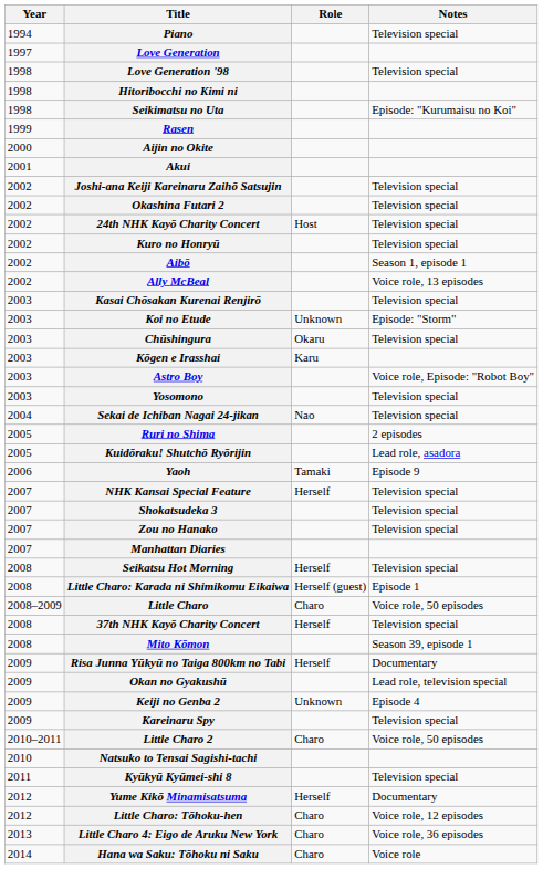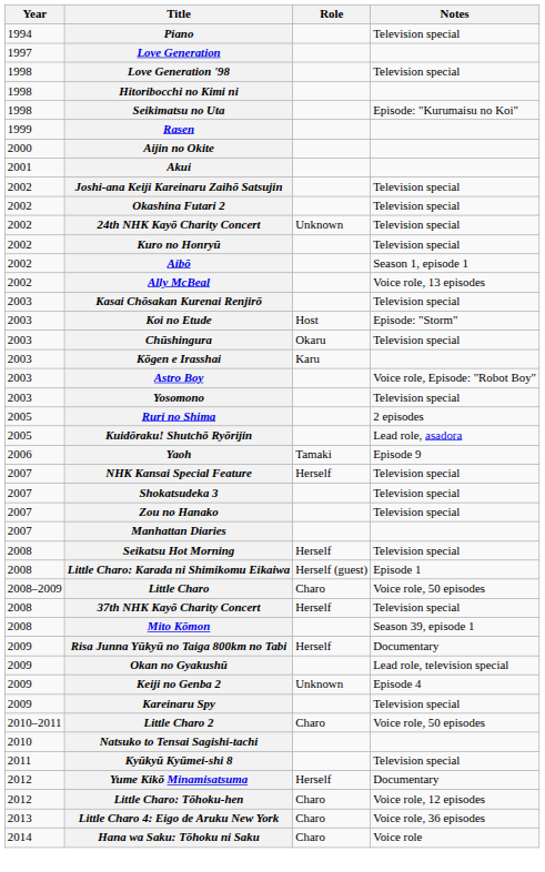24th NHK Kayō Charity Concert | Role: Host -> Unknown
Koi no Etude | Role: Unknown -> Host
- row: 2004 | Sekai de Ichiban Nagai 24-jikan | Nao | Television special
